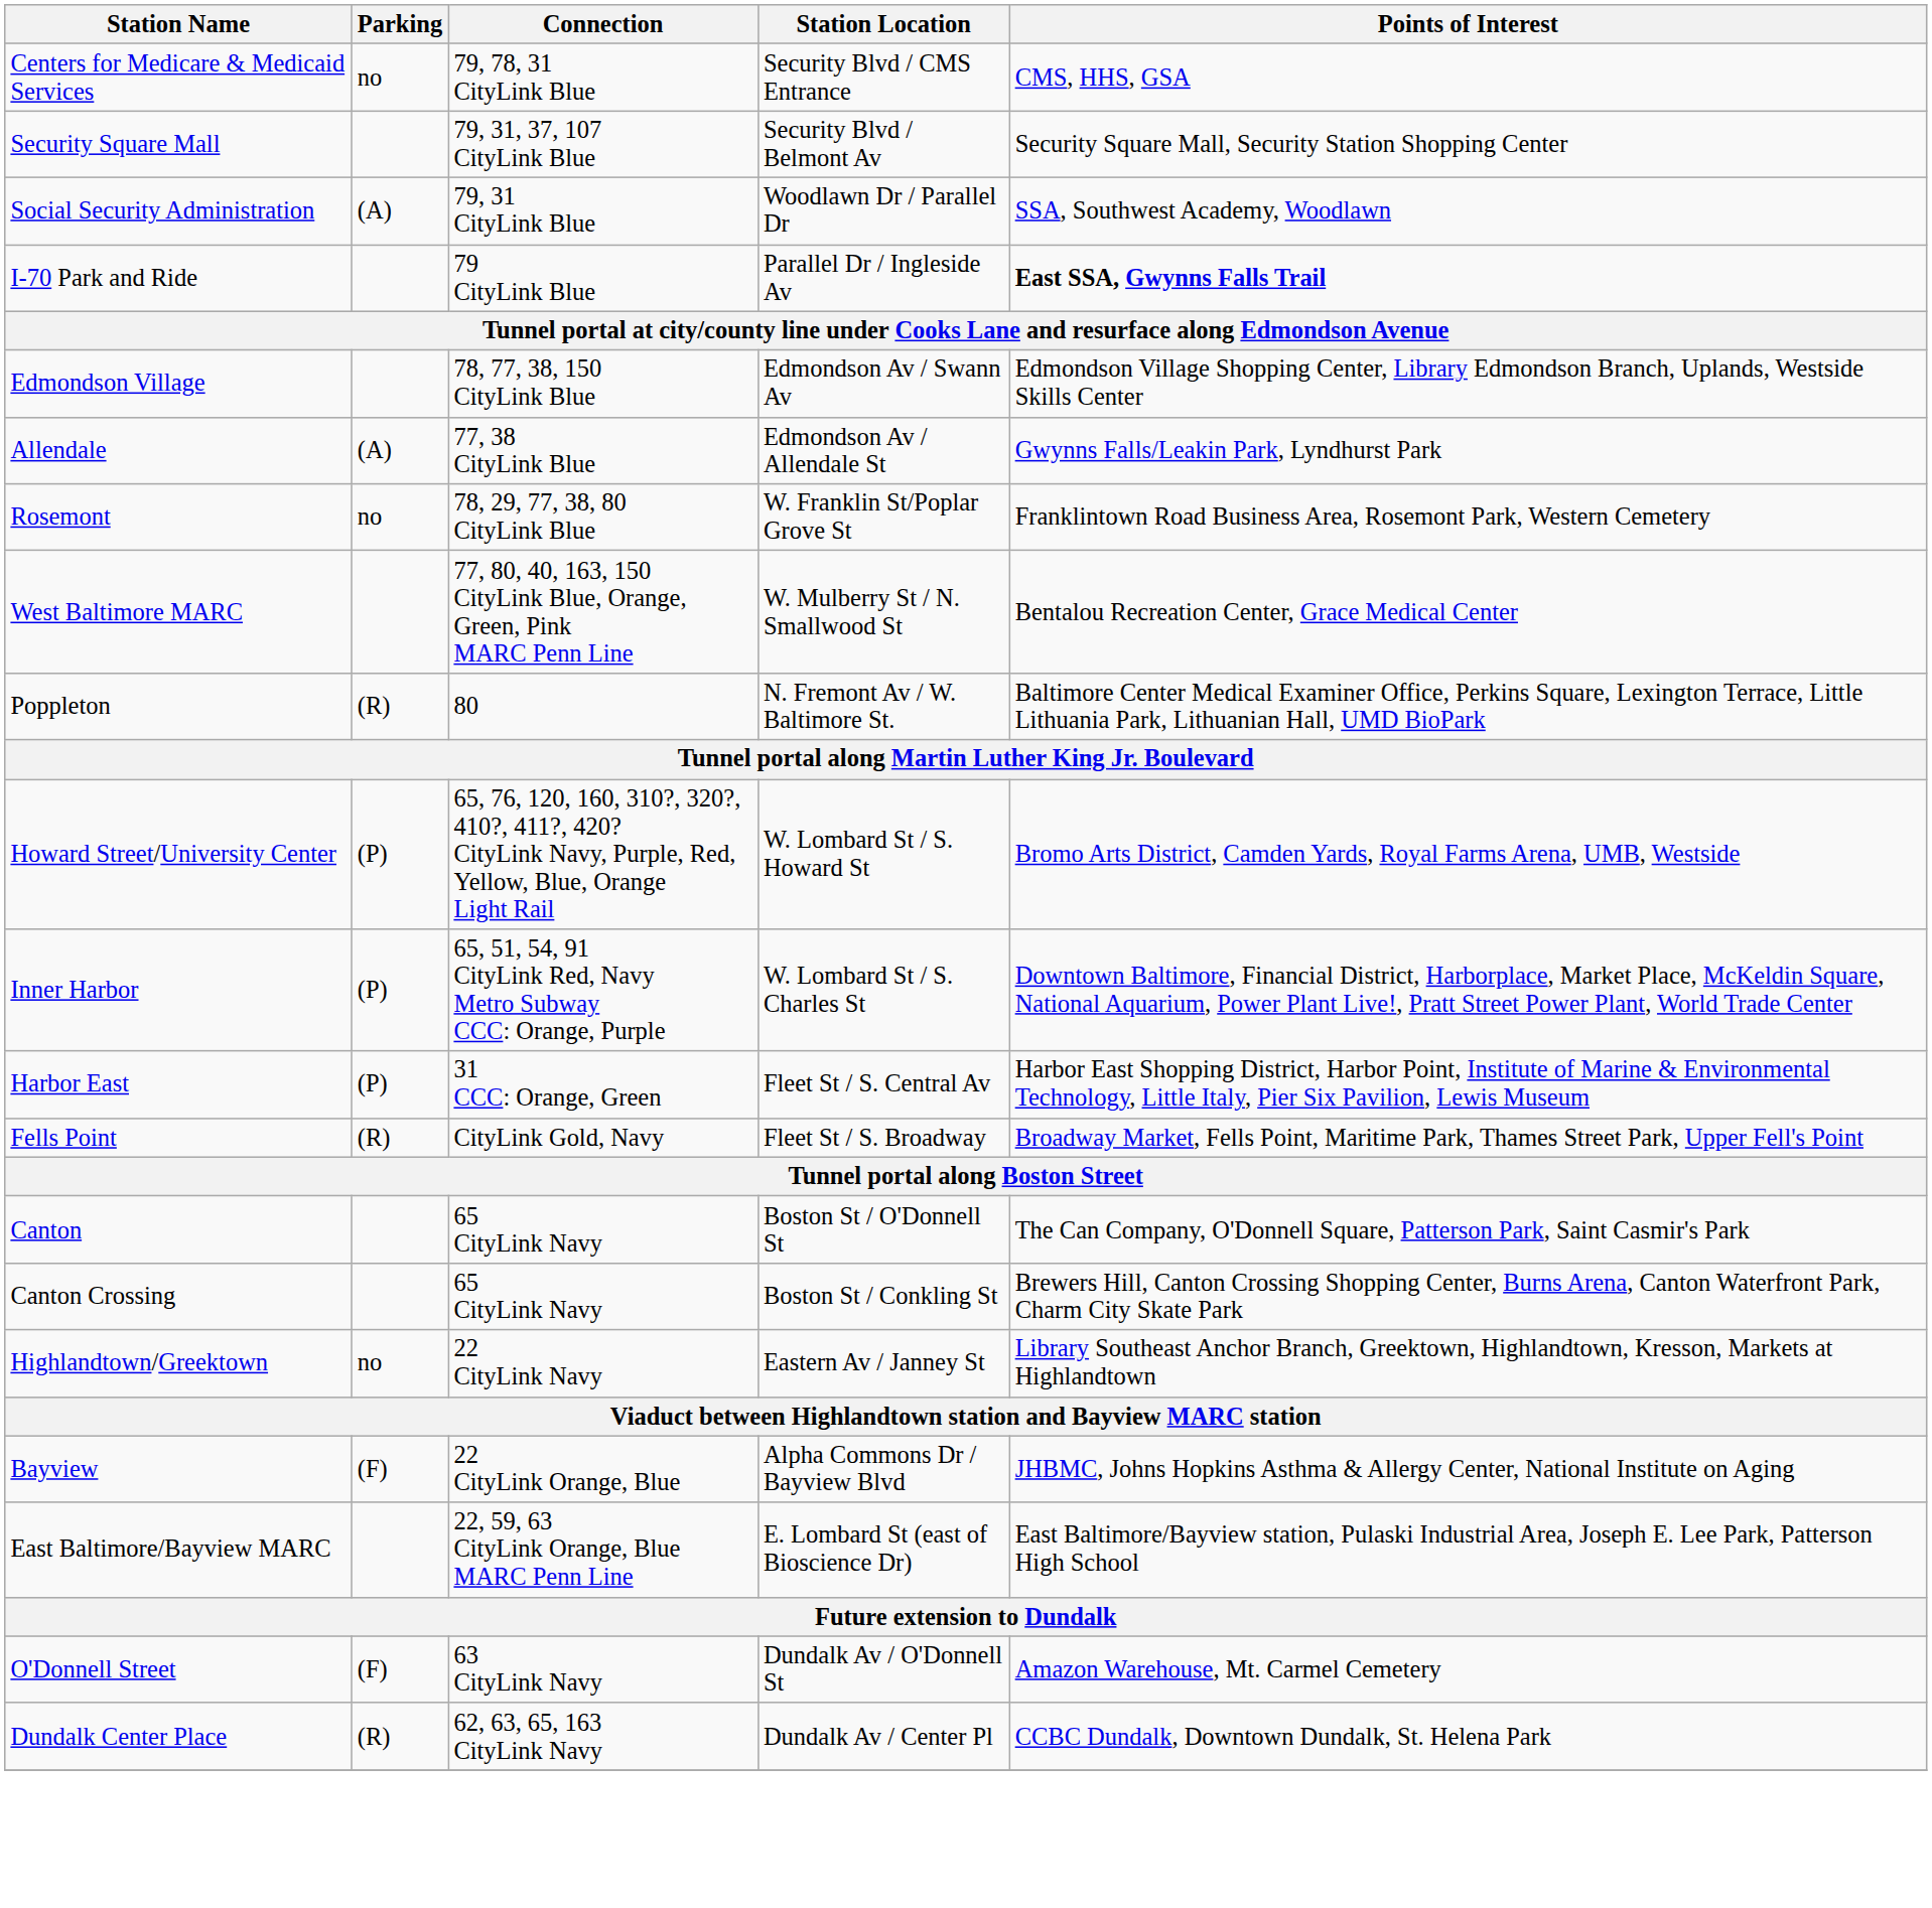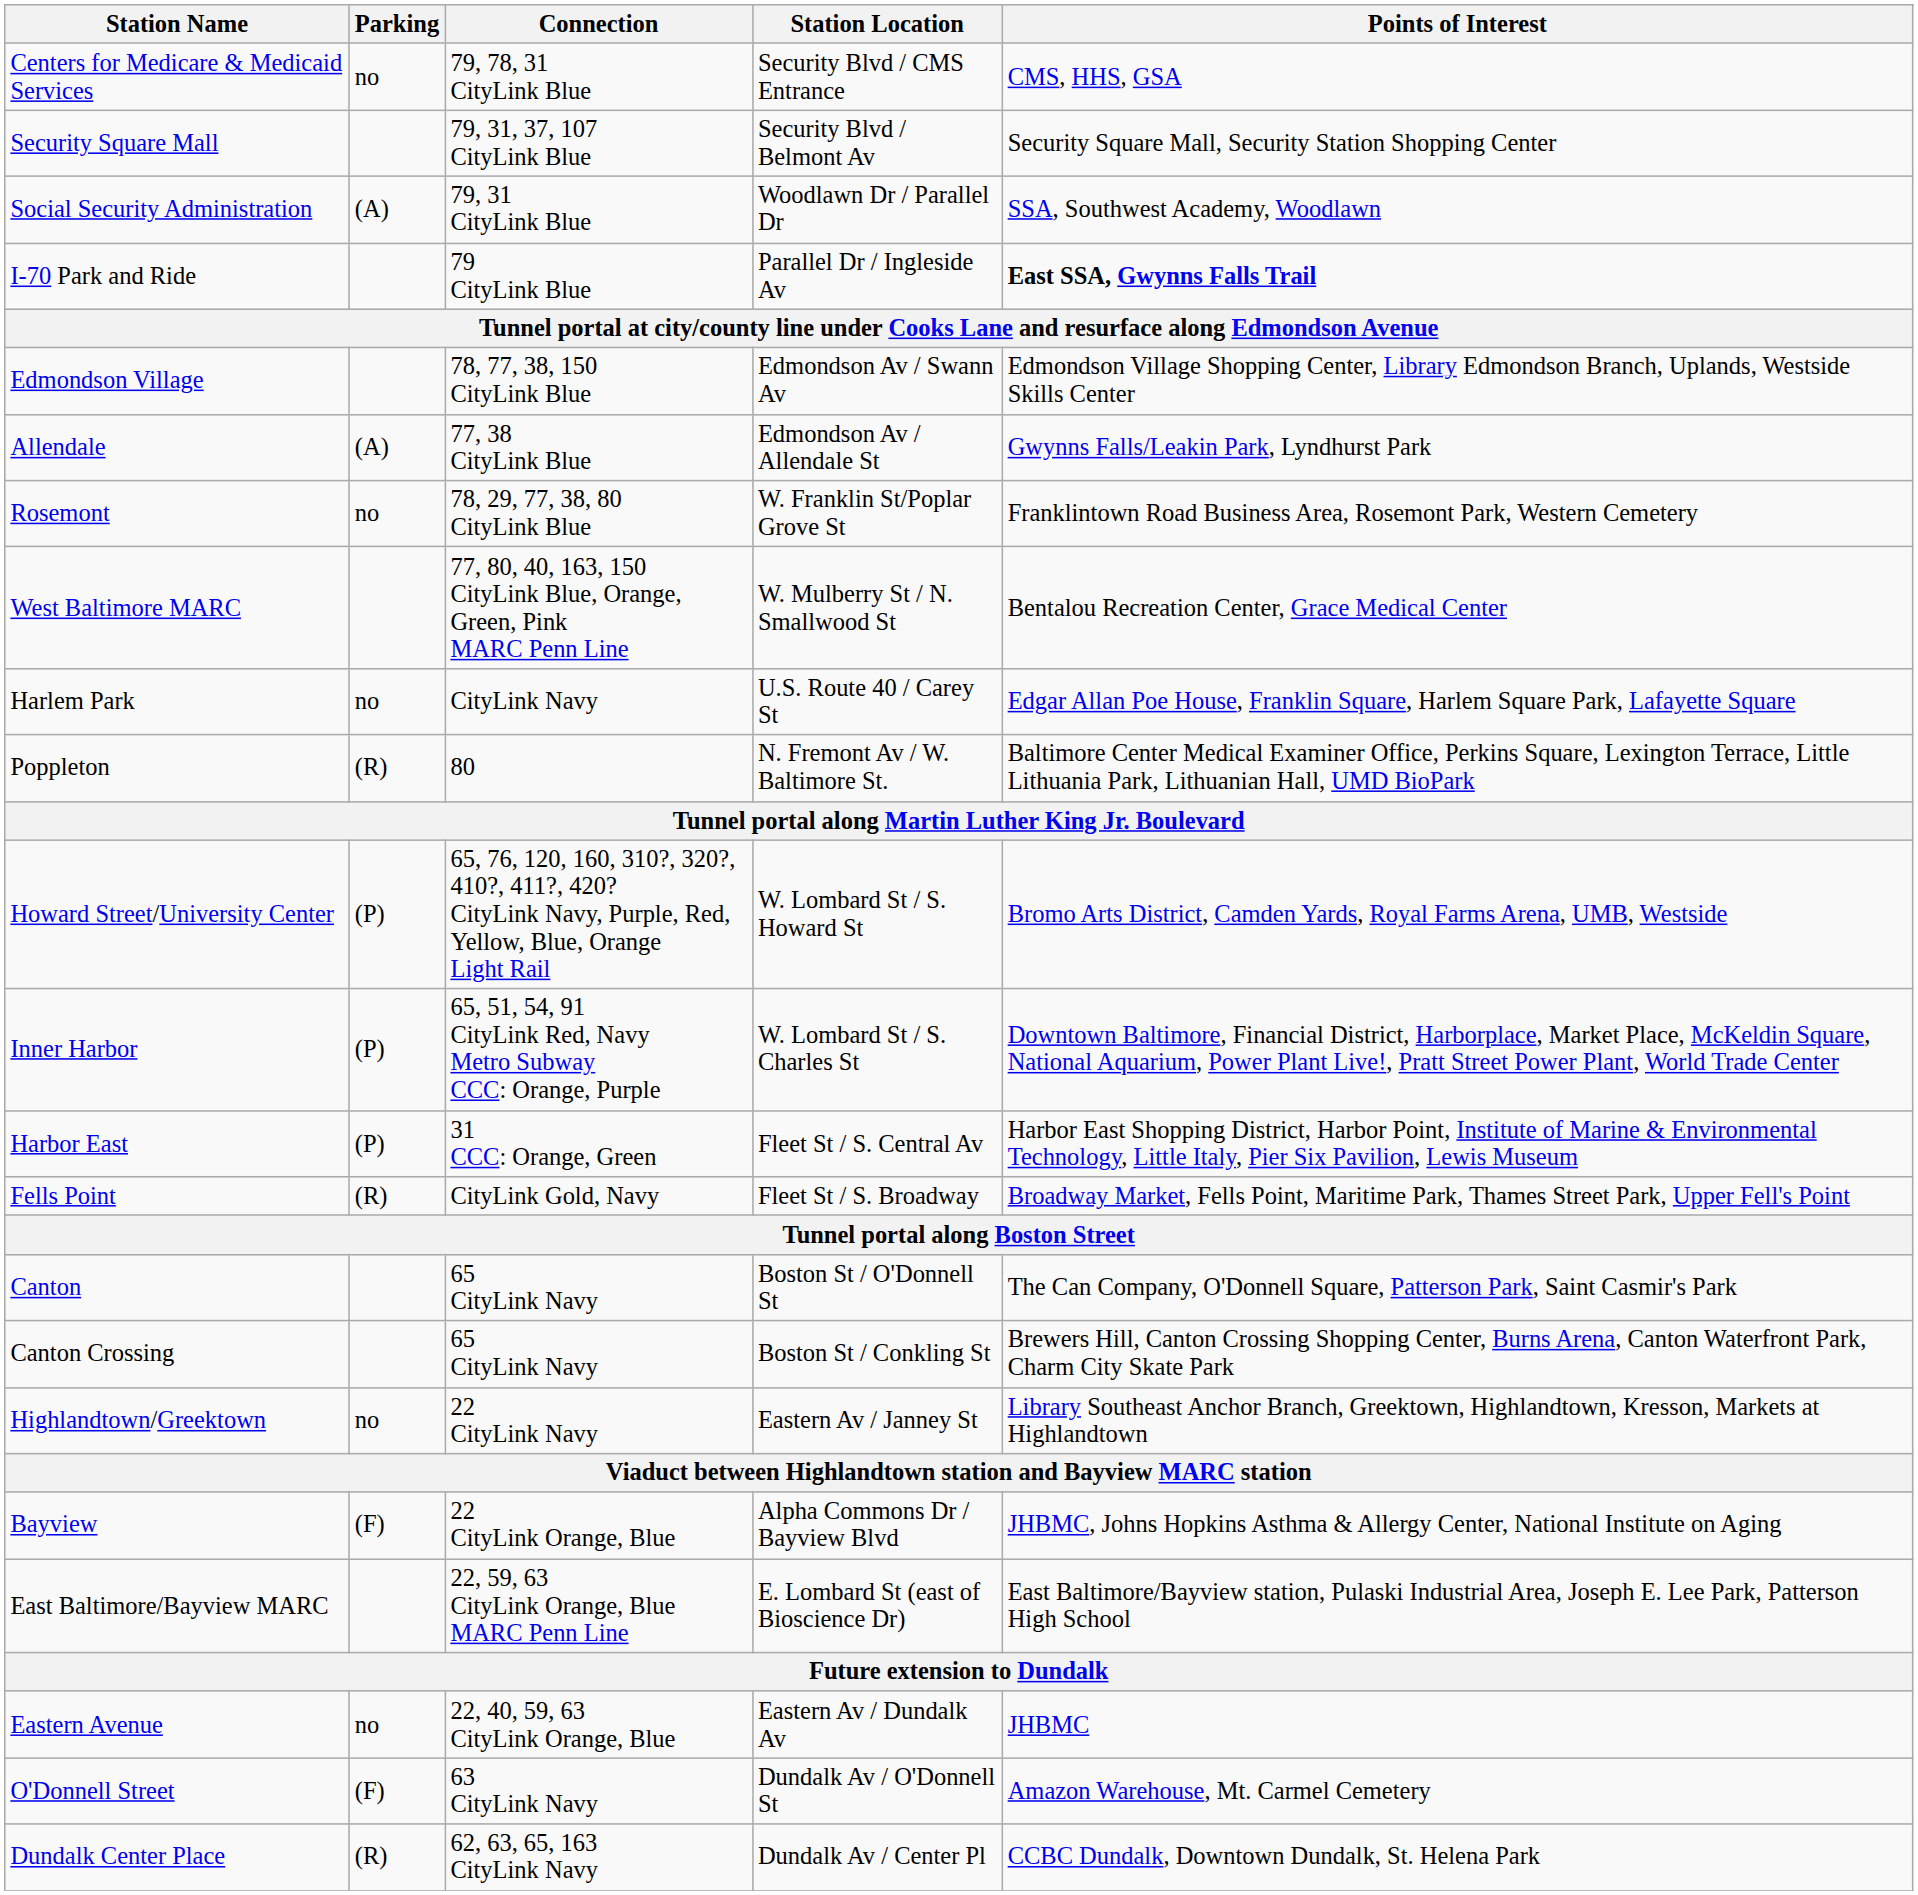+ row: Harlem Park | no | CityLink Navy | U.S. Route 40 / Carey St | Edgar Allan Poe House, Franklin Square, Harlem Square Park, Lafayette Square
+ row: Eastern Avenue | no | 22, 40, 59, 63 CityLink Orange, Blue | Eastern Av / Dundalk Av | JHBMC
